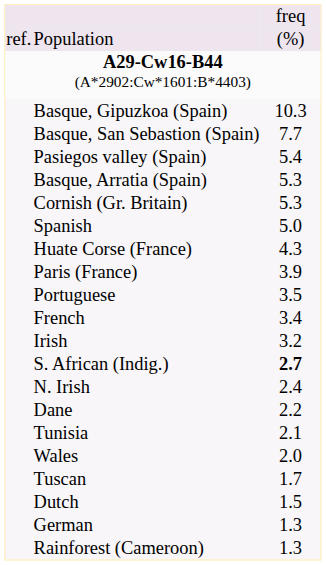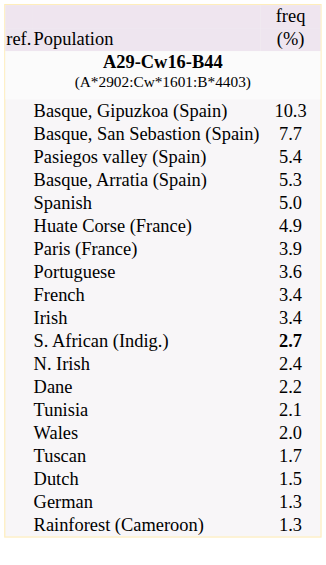- row: Cornish (Gr. Britain) | 5.3
Huate Corse (France) | column 3: 4.3 -> 4.9
Portuguese | column 3: 3.5 -> 3.6
Irish | column 3: 3.2 -> 3.4
